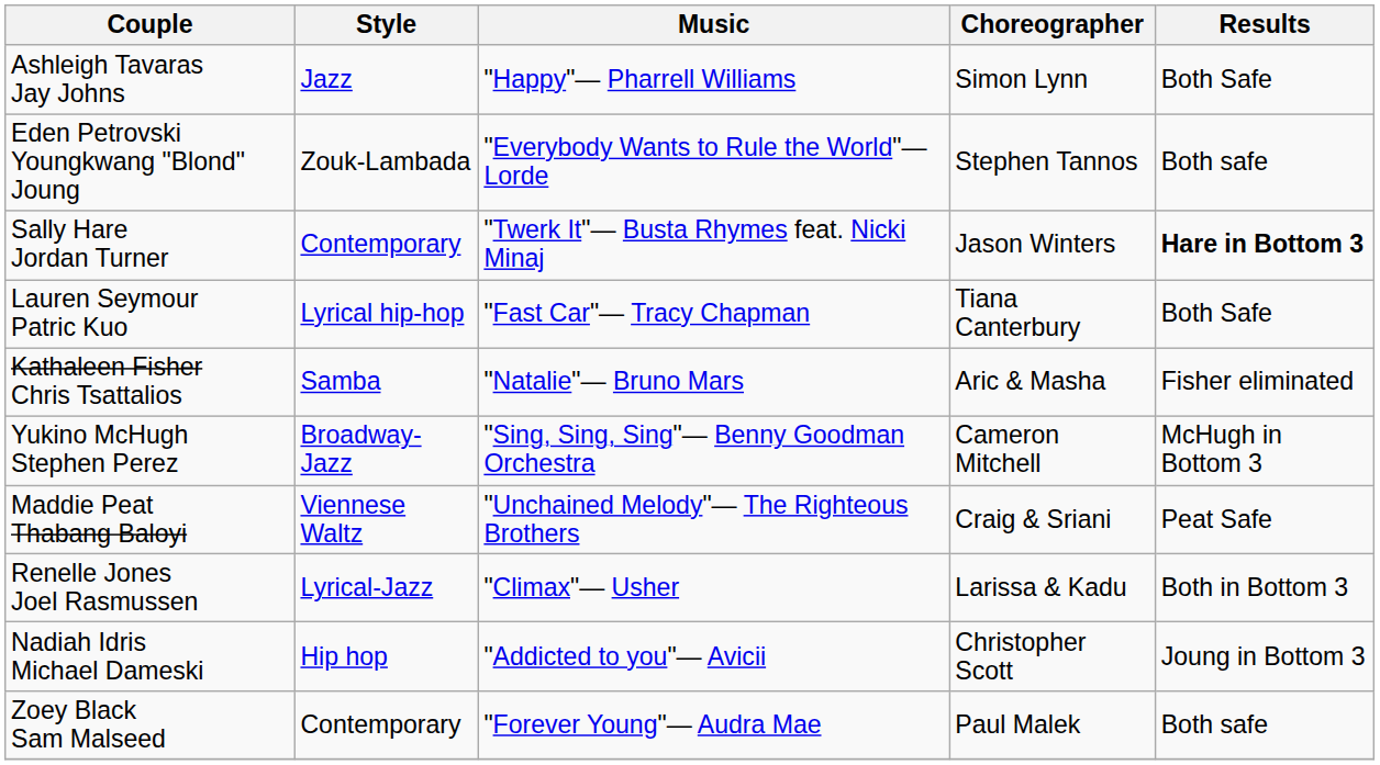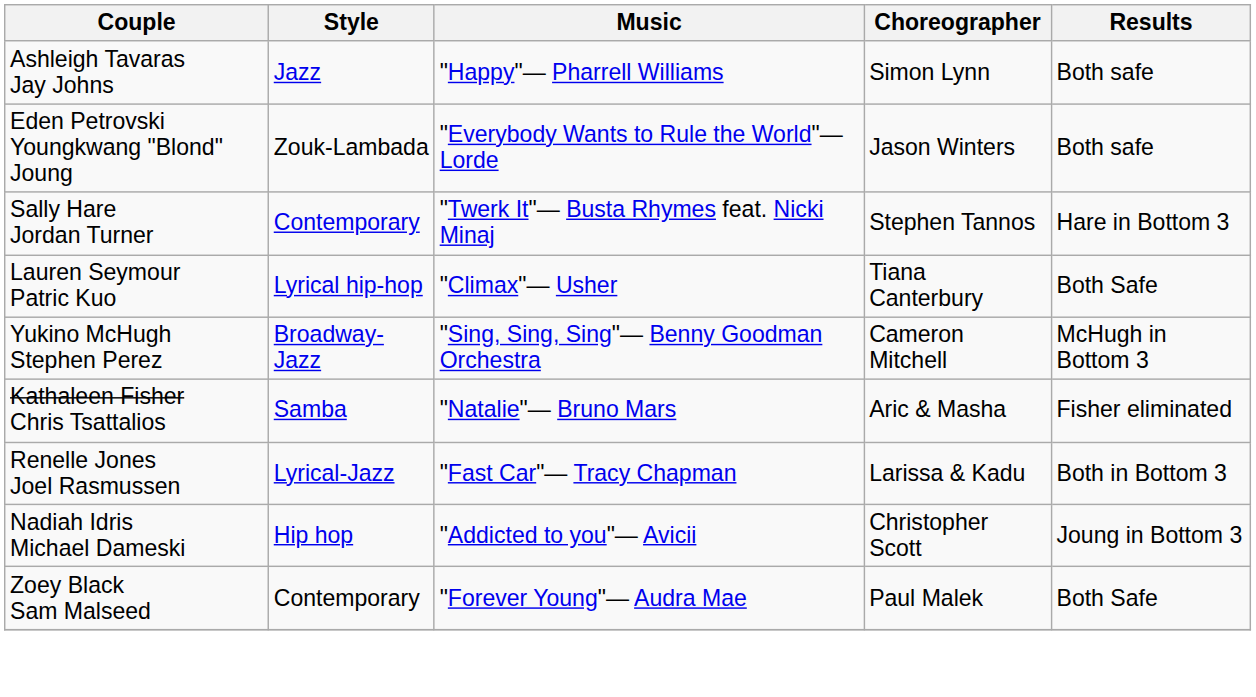Ashleigh Tavaras Jay Johns | Results: Both Safe -> Both safe
Eden Petrovski Youngkwang "Blond" Joung | Choreographer: Stephen Tannos -> Jason Winters
Sally Hare Jordan Turner | Choreographer: Jason Winters -> Stephen Tannos
Sally Hare Jordan Turner | Results: bold -> normal
Lauren Seymour Patric Kuo | Music: "Fast Car"— Tracy Chapman -> "Climax"— Usher
rows swapped: Kathaleen Fisher Chris Tsattalios <-> Yukino McHugh Stephen Perez
- row: Maddie Peat Thabang Baloyi | Viennese Waltz | "Unchained Melody"— The Righteous Brothers | Craig & Sriani | Peat Safe
Renelle Jones Joel Rasmussen | Music: "Climax"— Usher -> "Fast Car"— Tracy Chapman
Zoey Black Sam Malseed | Results: Both safe -> Both Safe
